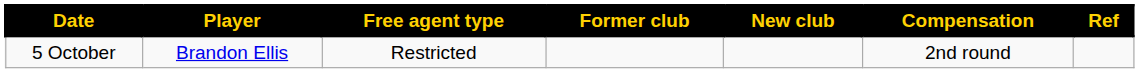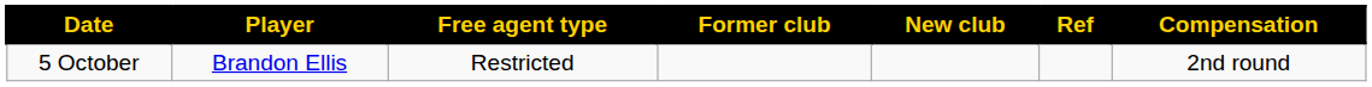columns swapped: Compensation <-> Ref
